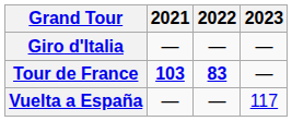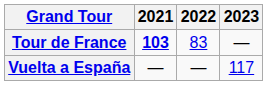- row: Giro d'Italia | — | — | —
Tour de France | 2022: bold -> normal
